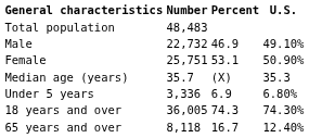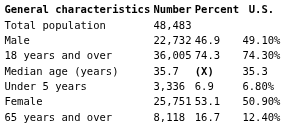rows swapped: Female <-> 18 years and over
Median age (years) | Percent: normal -> bold
